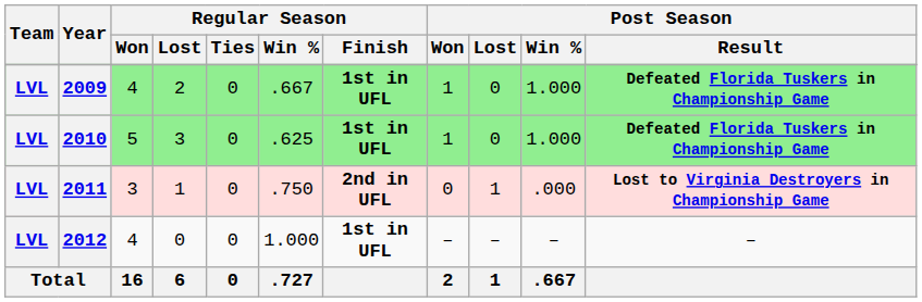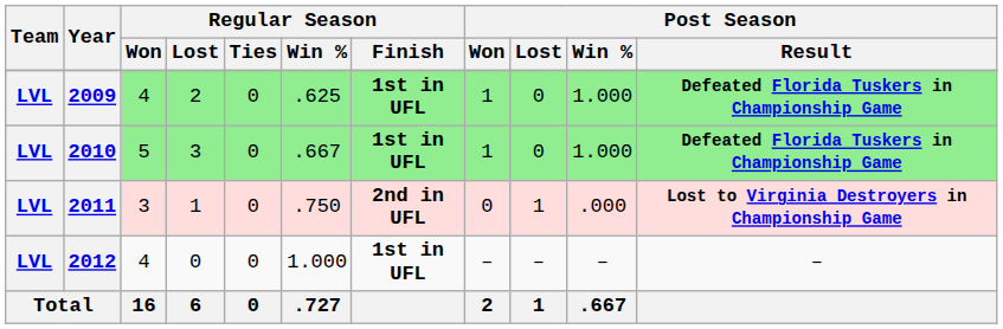2009 | Regular Season / Win %: .667 -> .625
2010 | Regular Season / Win %: .625 -> .667
